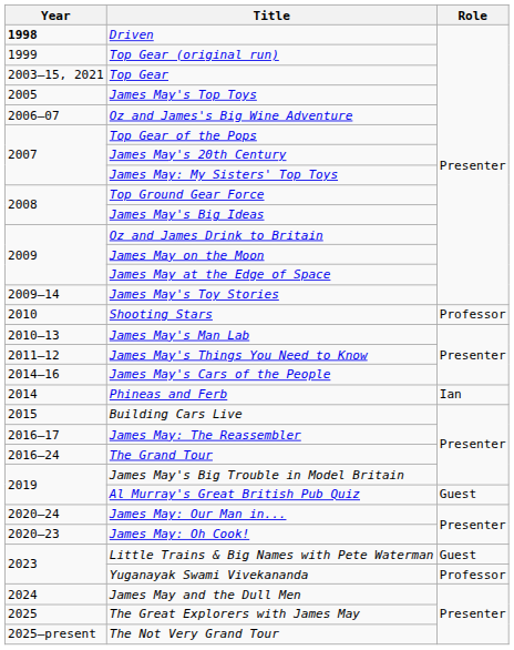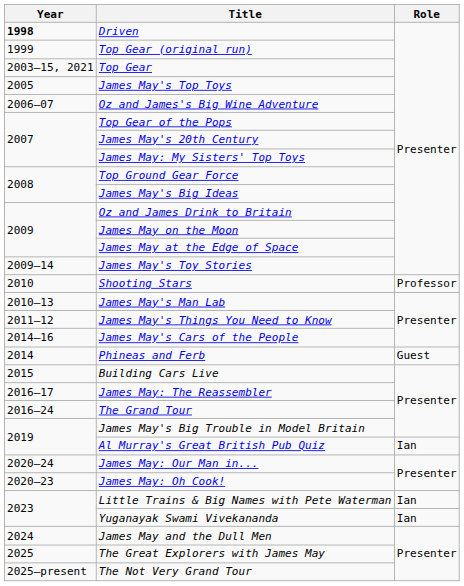Phineas and Ferb | Role: Ian -> Guest
Al Murray's Great British Pub Quiz | Role: Guest -> Ian
Little Trains & Big Names with Pete Waterman | Role: Guest -> Ian
Yuganayak Swami Vivekananda | Role: Professor -> Ian
